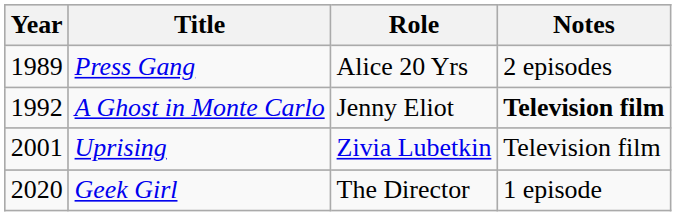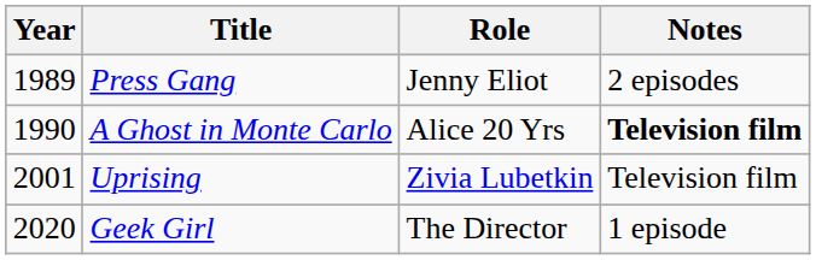Press Gang | Role: Alice 20 Yrs -> Jenny Eliot
A Ghost in Monte Carlo | Year: 1992 -> 1990
A Ghost in Monte Carlo | Role: Jenny Eliot -> Alice 20 Yrs
